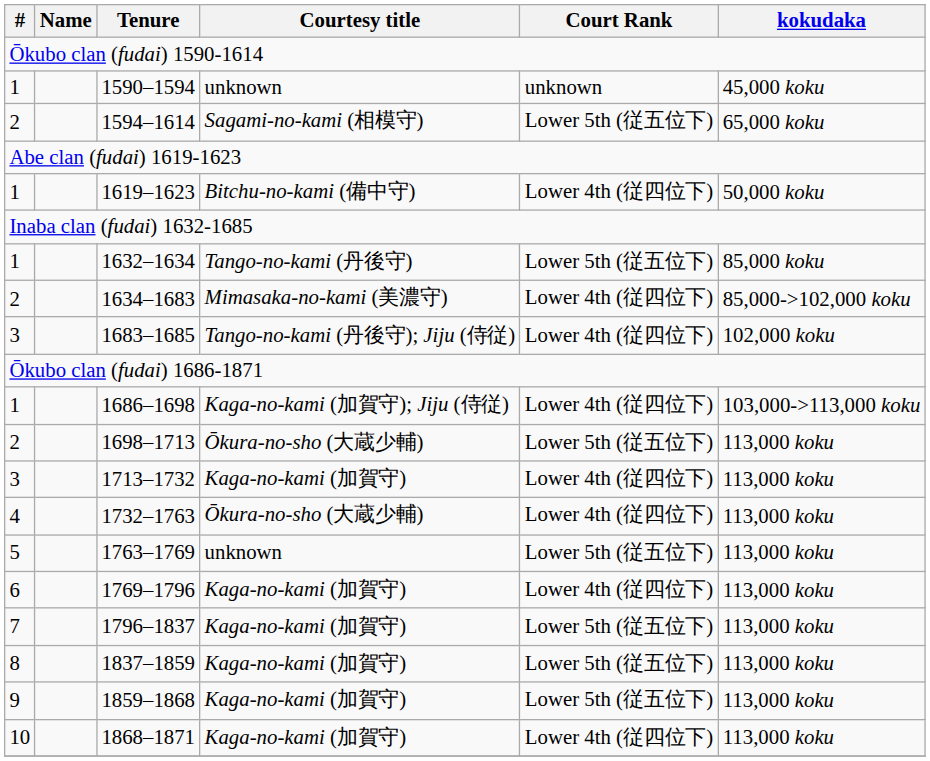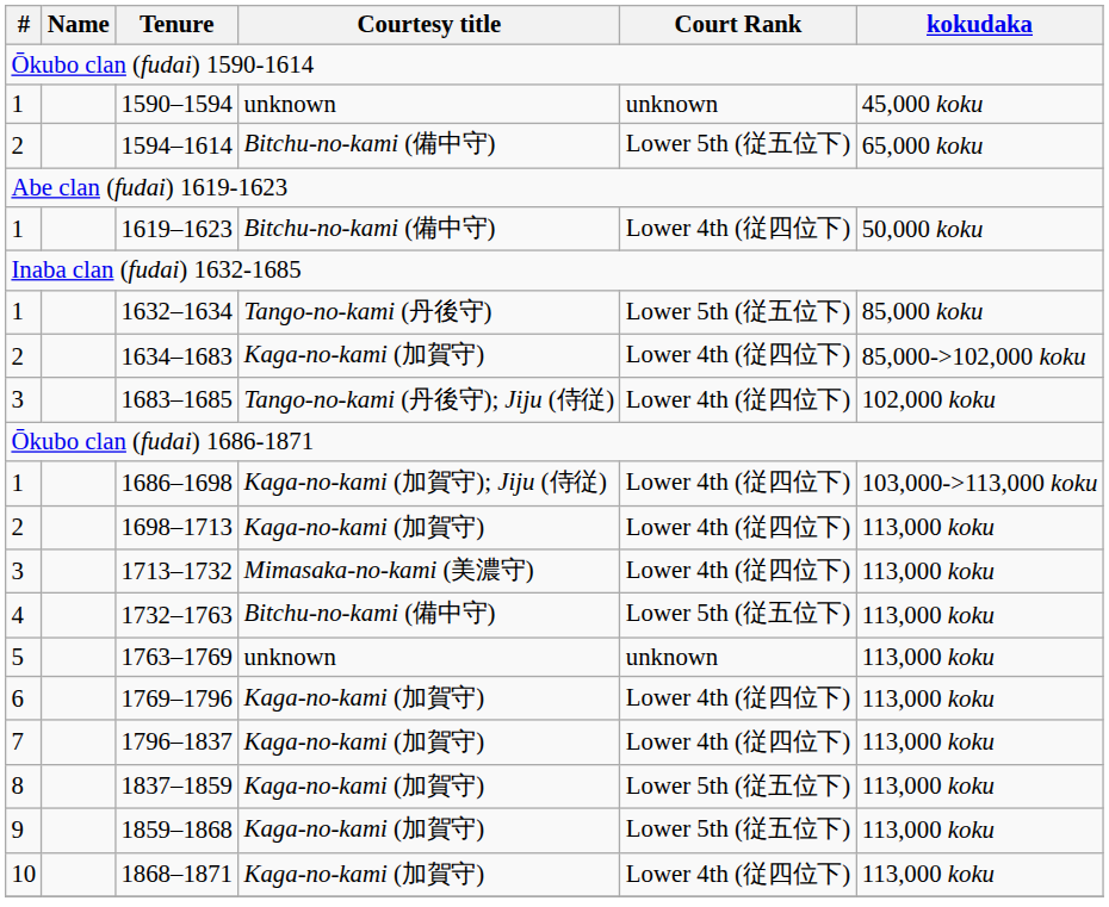1594–1614 | Courtesy title: Sagami-no-kami (相模守) -> Bitchu-no-kami (備中守)
1634–1683 | Courtesy title: Mimasaka-no-kami (美濃守) -> Kaga-no-kami (加賀守)
1698–1713 | Courtesy title: Ōkura-no-sho (大蔵少輔) -> Kaga-no-kami (加賀守)
1698–1713 | Court Rank: Lower 5th (従五位下) -> Lower 4th (従四位下)
1713–1732 | Courtesy title: Kaga-no-kami (加賀守) -> Mimasaka-no-kami (美濃守)
1732–1763 | Courtesy title: Ōkura-no-sho (大蔵少輔) -> Bitchu-no-kami (備中守)
1732–1763 | Court Rank: Lower 4th (従四位下) -> Lower 5th (従五位下)
1763–1769 | Court Rank: Lower 5th (従五位下) -> unknown
1796–1837 | Court Rank: Lower 5th (従五位下) -> Lower 4th (従四位下)
